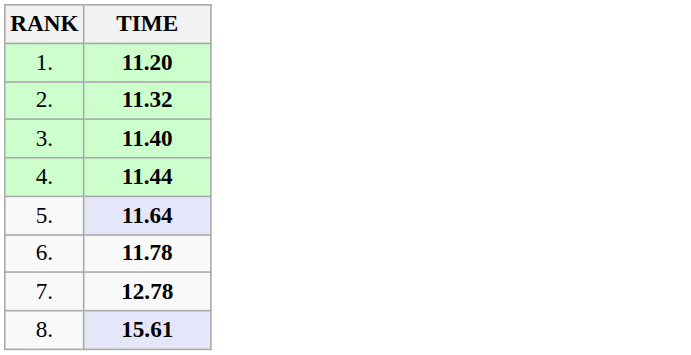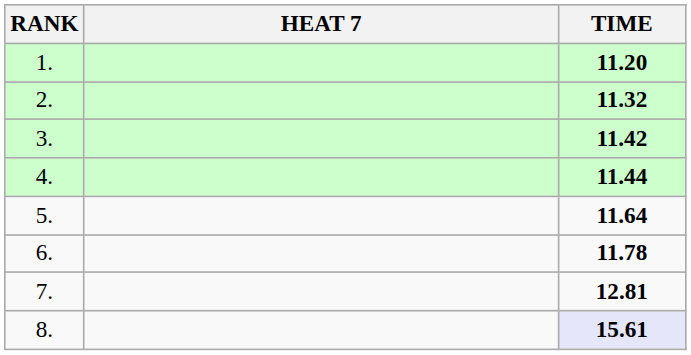+ column: HEAT 7
3. | TIME: 11.40 -> 11.42
5. | TIME: lavender background -> no background
7. | TIME: 12.78 -> 12.81
